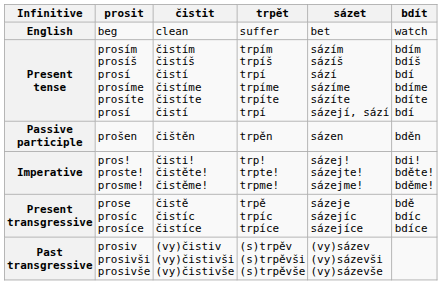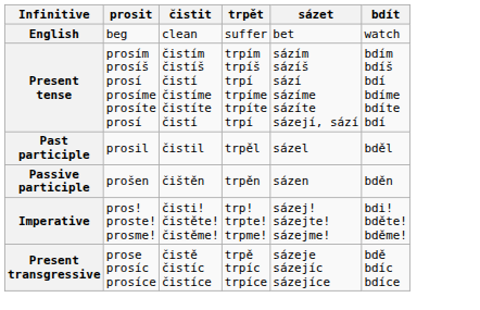+ row: Past participle | prosil | čistil | trpěl | sázel | bděl
- row: Past transgressive | prosiv prosivši prosivše | (vy)čistiv (vy)čistivši (vy)čistivše | (s)trpěv (s)trpěvši (s)trpěvše | (vy)sázev (vy)sázevši (vy)sázevše
